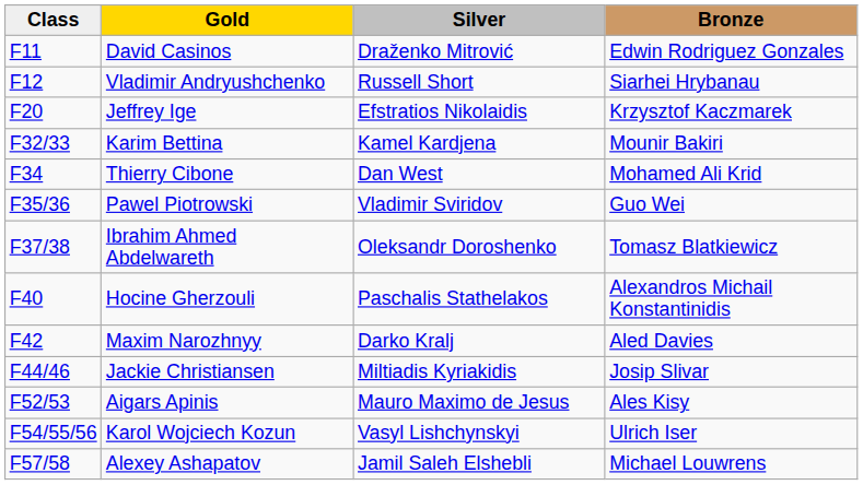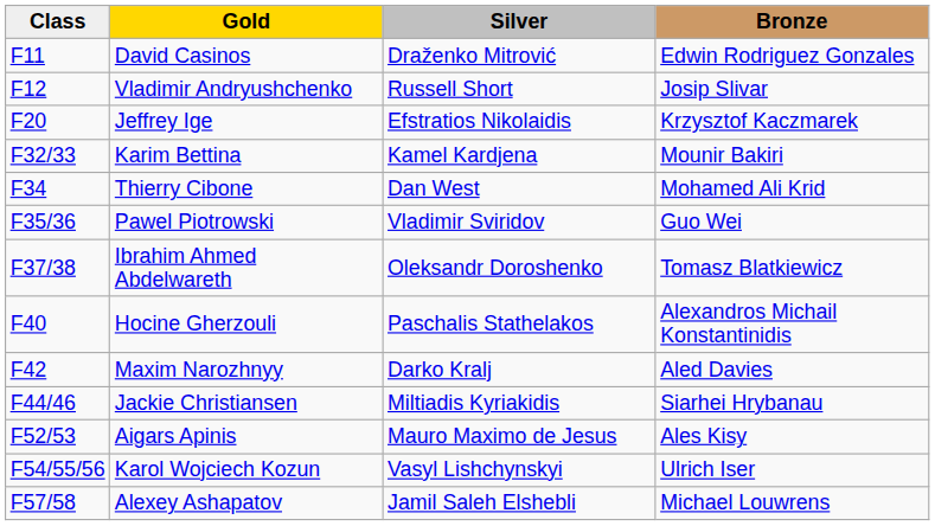Vladimir Andryushchenko | Bronze: Siarhei Hrybanau -> Josip Slivar
Jackie Christiansen | Bronze: Josip Slivar -> Siarhei Hrybanau
